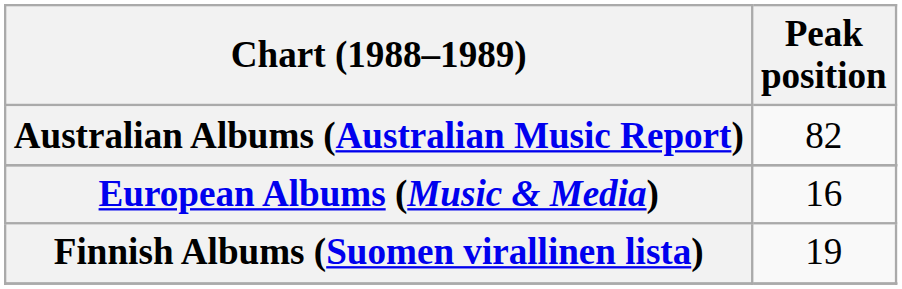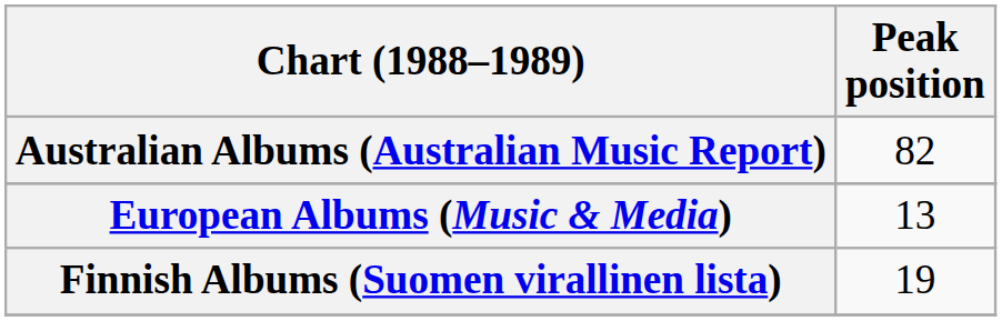European Albums (Music & Media) | Peak position: 16 -> 13
